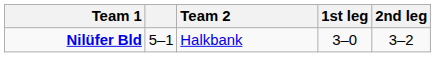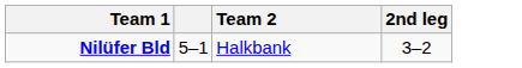- column: 1st leg | 3–0
